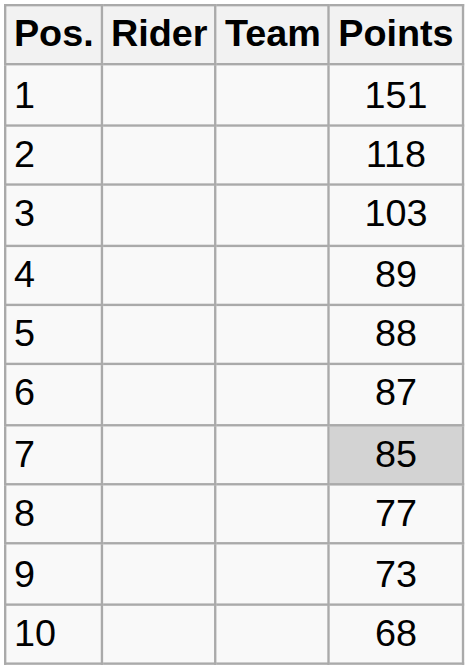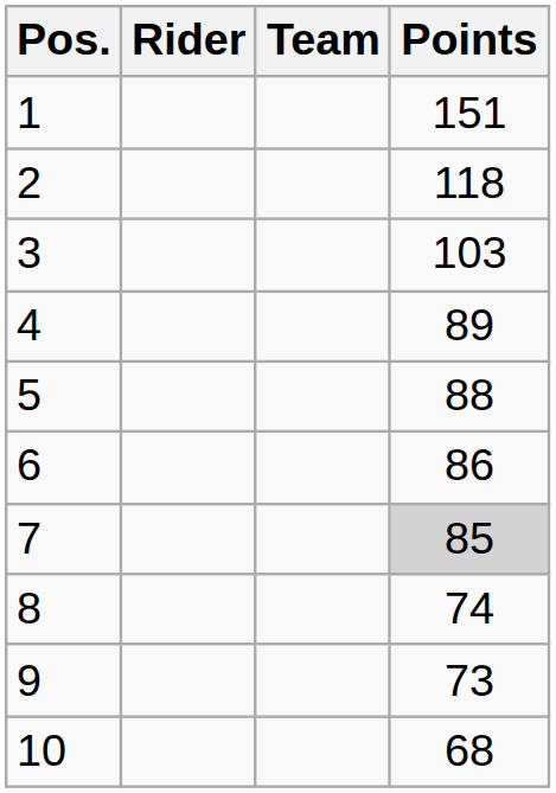6 | Points: 87 -> 86
8 | Points: 77 -> 74
